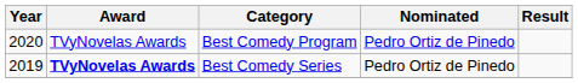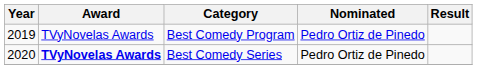Best Comedy Program | Year: 2020 -> 2019
Best Comedy Series | Year: 2019 -> 2020
